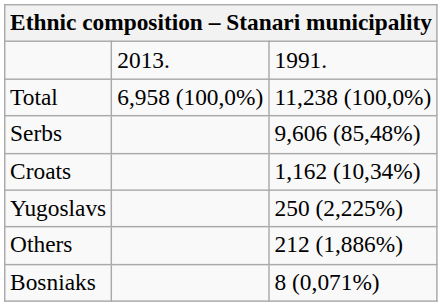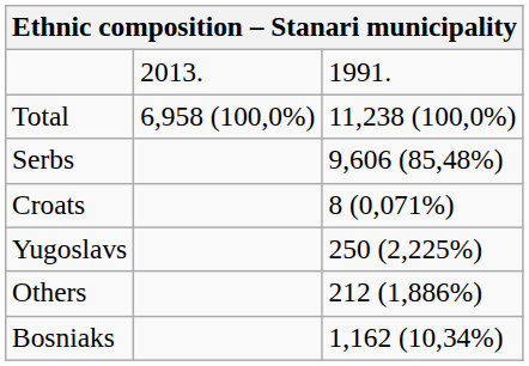Croats | column 3: 1,162 (10,34%) -> 8 (0,071%)
Bosniaks | column 3: 8 (0,071%) -> 1,162 (10,34%)
